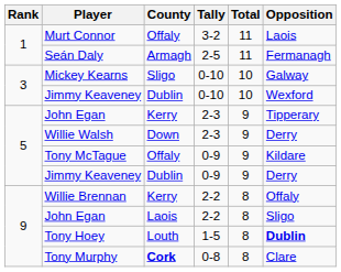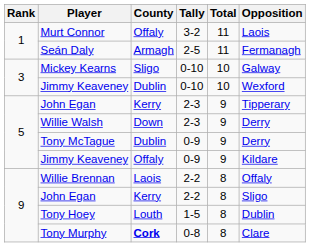Tony McTague | County: Offaly -> Dublin
Tony McTague | Opposition: Kildare -> Derry
Jimmy Keaveney / 0-9 | County: Dublin -> Offaly
Jimmy Keaveney / 0-9 | Opposition: Derry -> Kildare
Willie Brennan | County: Kerry -> Laois
John Egan / 2-2 | County: Laois -> Kerry
Tony Hoey | Opposition: bold -> normal
